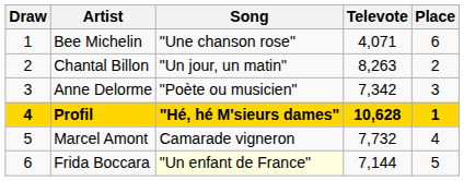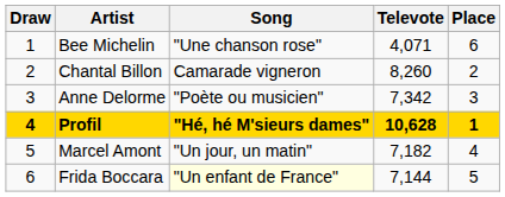Chantal Billon | Song: "Un jour, un matin" -> Camarade vigneron
Chantal Billon | Televote: 8,263 -> 8,260
Marcel Amont | Song: Camarade vigneron -> "Un jour, un matin"
Marcel Amont | Televote: 7,732 -> 7,182
